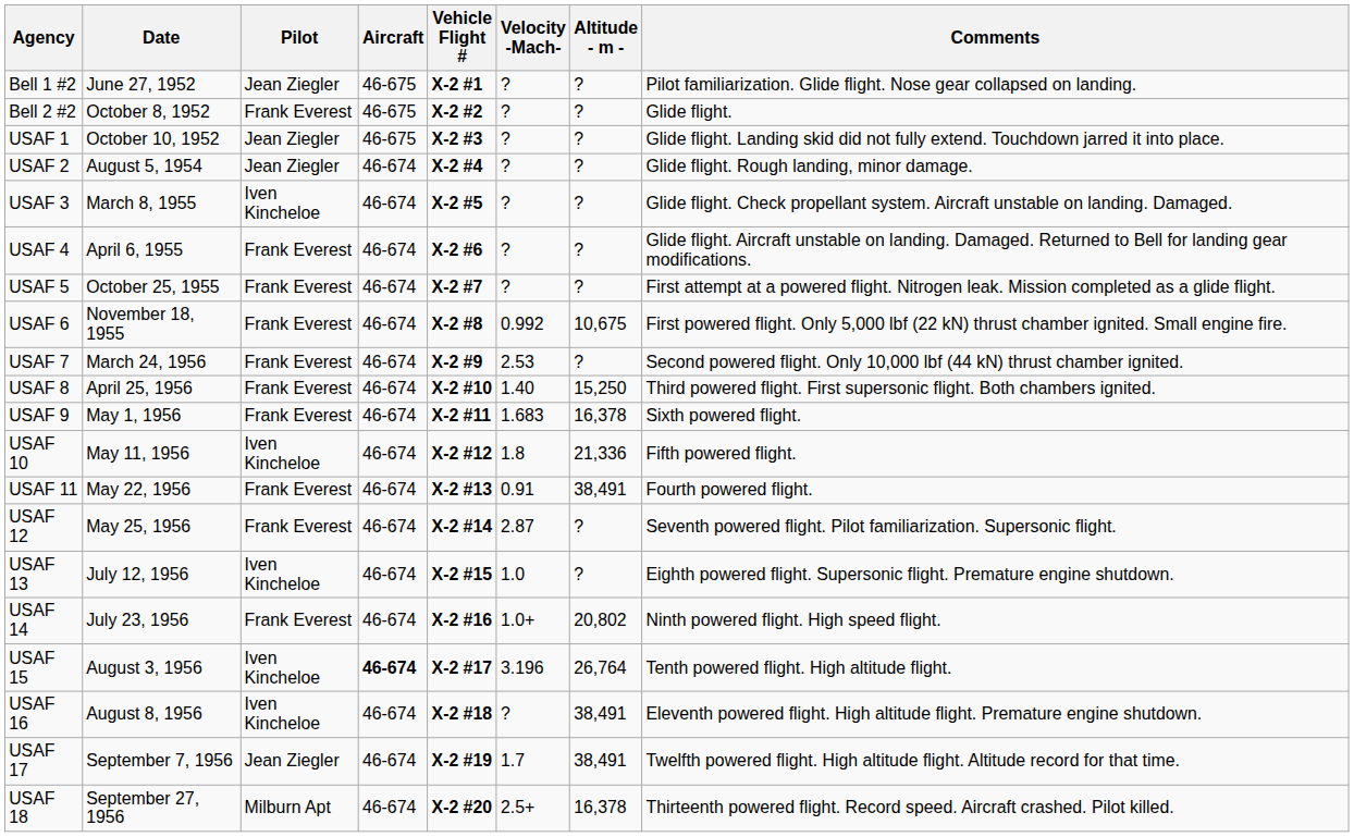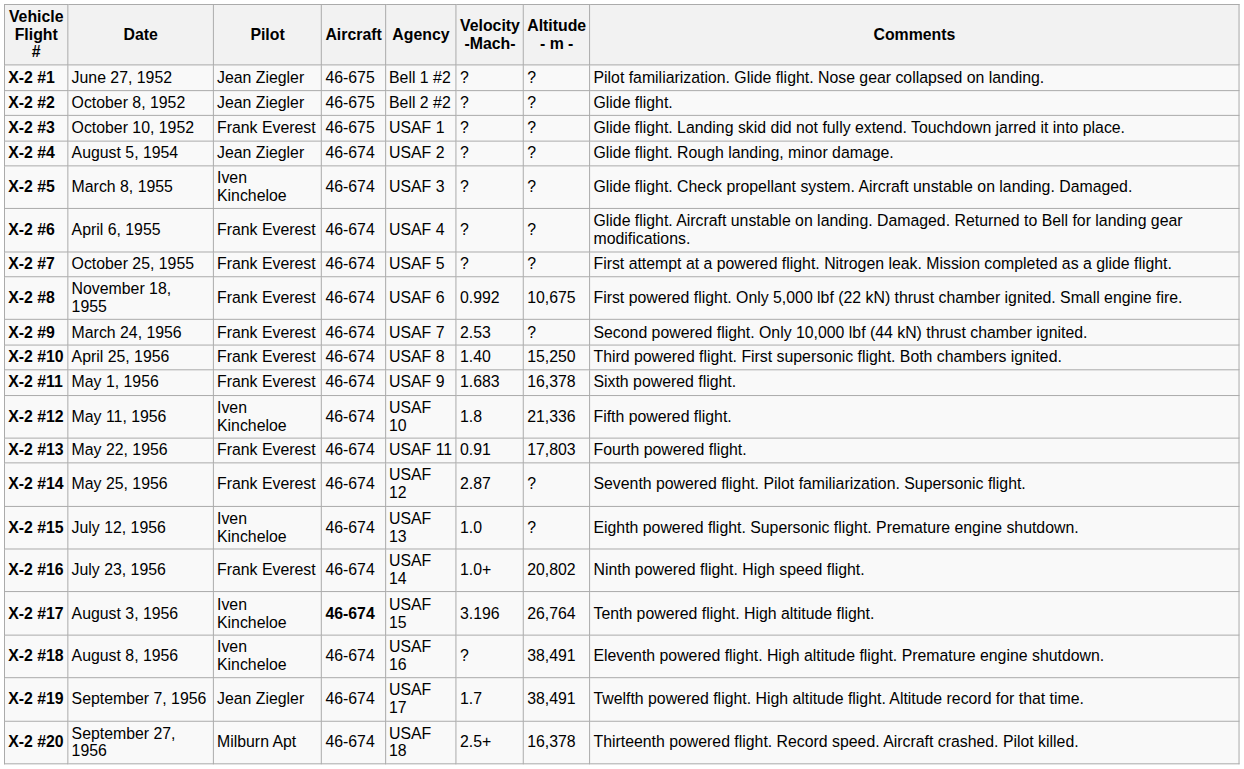columns swapped: Vehicle Flight # <-> Agency
October 8, 1952 | Pilot: Frank Everest -> Jean Ziegler
October 10, 1952 | Pilot: Jean Ziegler -> Frank Everest
May 22, 1956 | Altitude - m -: 38,491 -> 17,803
